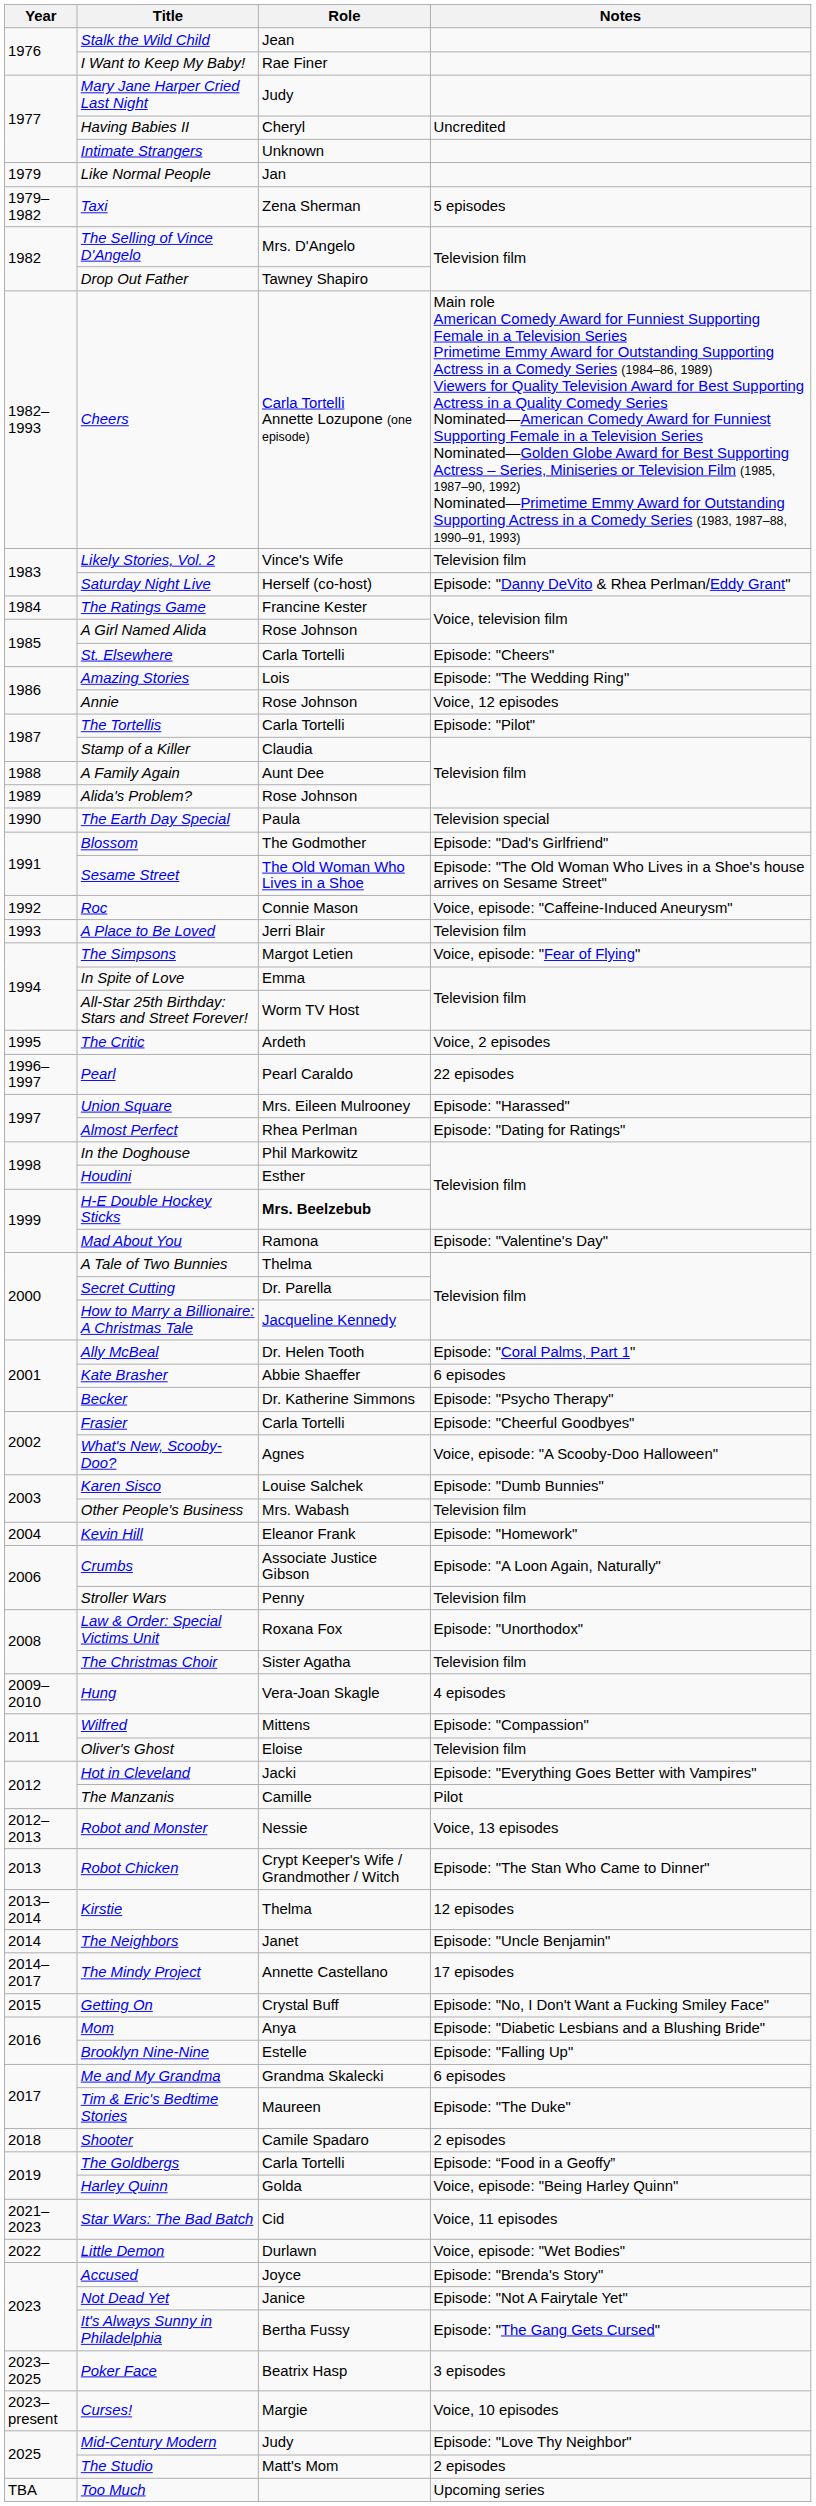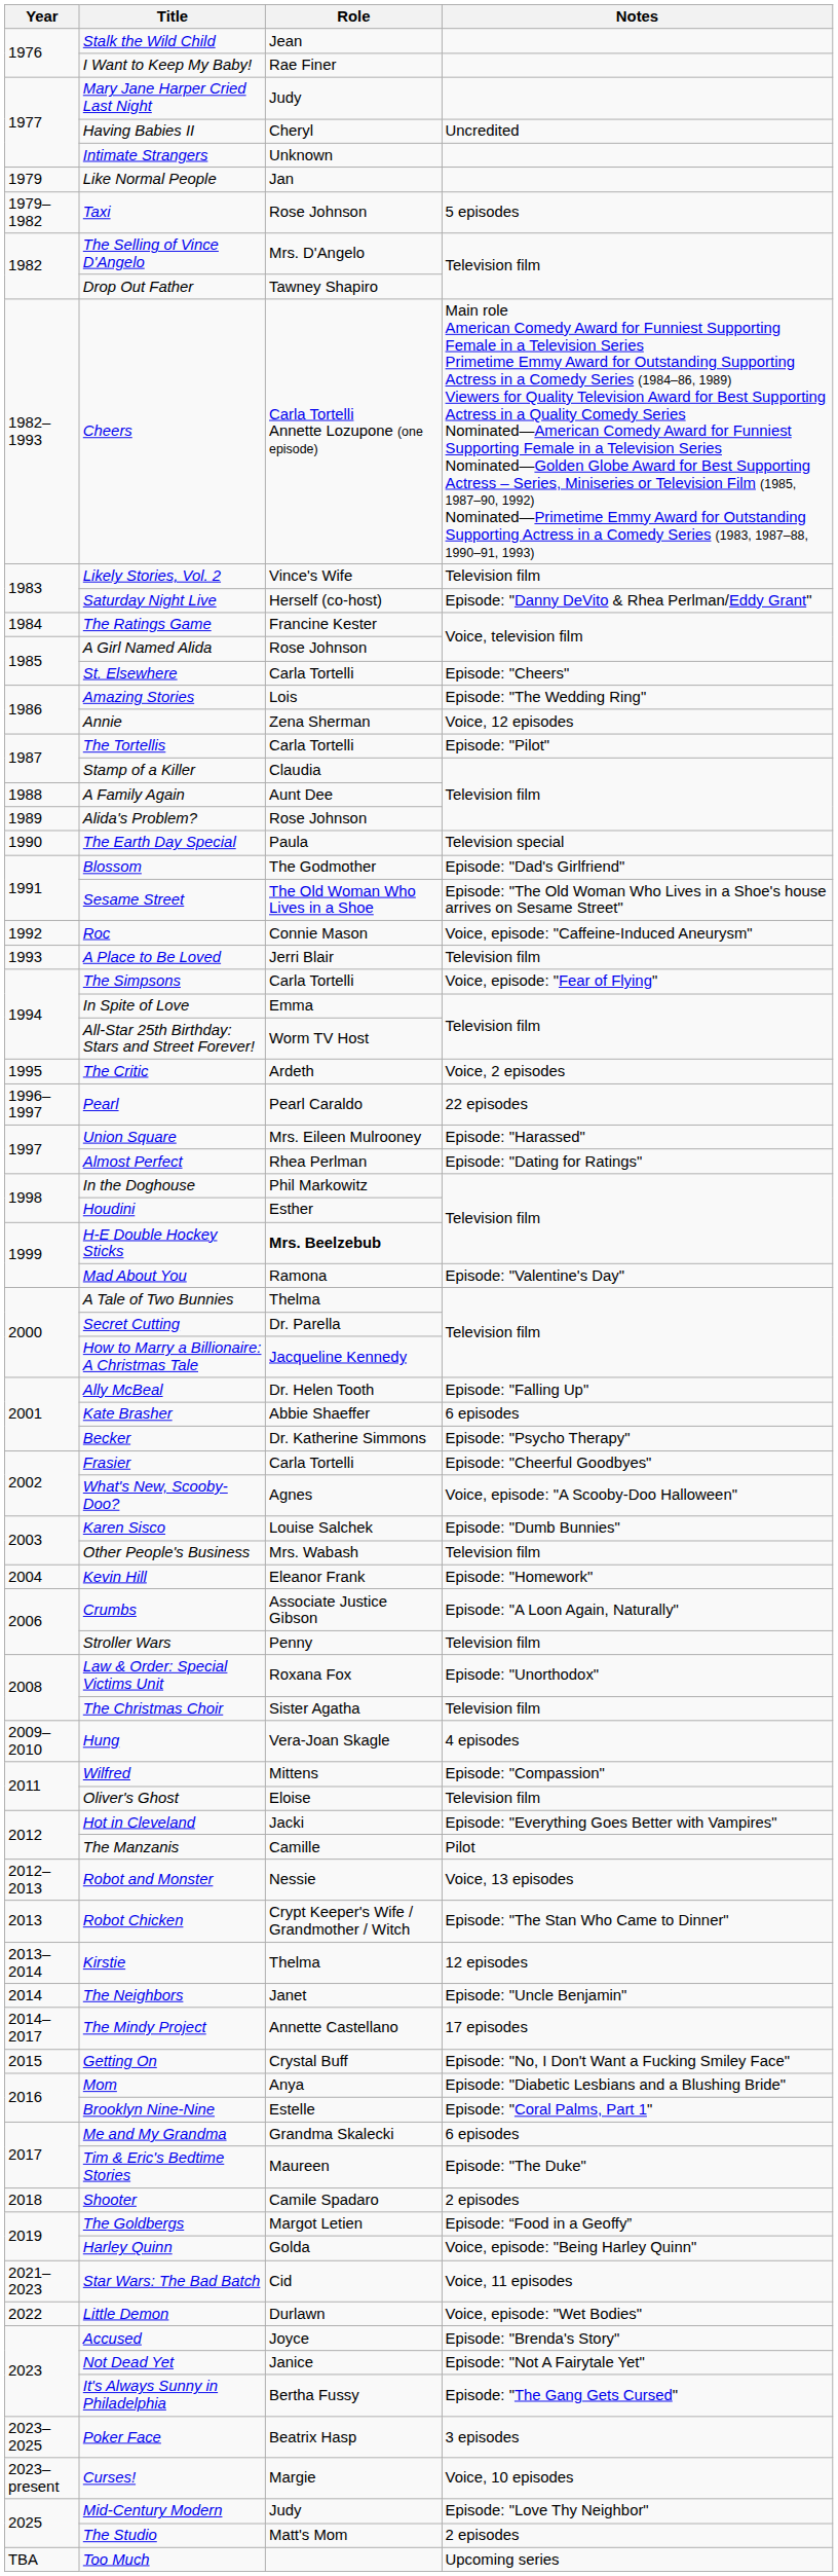Taxi | Role: Zena Sherman -> Rose Johnson
Annie | Role: Rose Johnson -> Zena Sherman
The Simpsons | Role: Margot Letien -> Carla Tortelli
Ally McBeal | Notes: Episode: "Coral Palms, Part 1" -> Episode: "Falling Up"
Brooklyn Nine-Nine | Notes: Episode: "Falling Up" -> Episode: "Coral Palms, Part 1"
The Goldbergs | Role: Carla Tortelli -> Margot Letien
